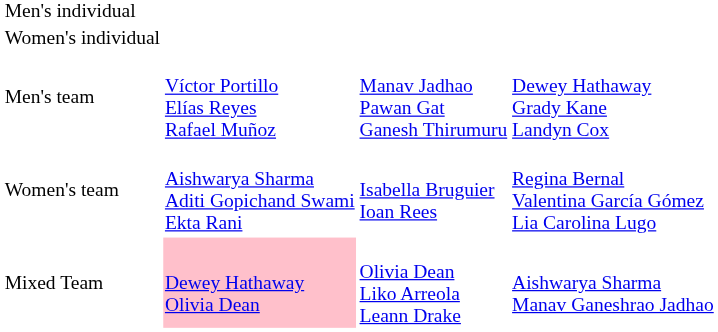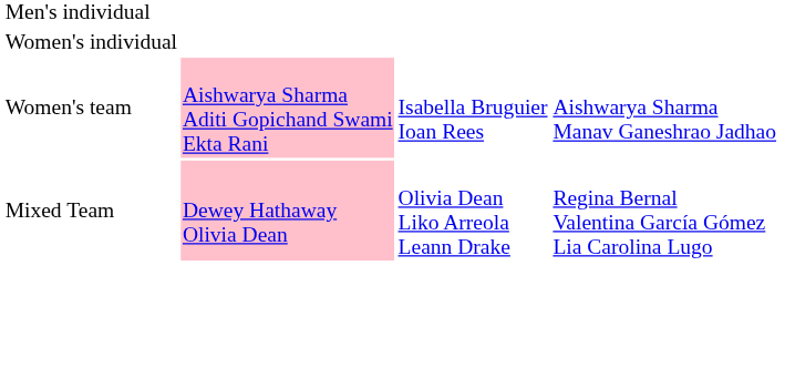- row: Men's team | Víctor Portillo Elías Reyes Rafael Muñoz | Manav Jadhao Pawan Gat Ganesh Thirumuru | Dewey Hathaway Grady Kane Landyn Cox
Women's team | column 2: no background -> pink background
Women's team | column 4: Regina Bernal Valentina García Gómez Lia Carolina Lugo -> Aishwarya Sharma Manav Ganeshrao Jadhao
Mixed Team | column 4: Aishwarya Sharma Manav Ganeshrao Jadhao -> Regina Bernal Valentina García Gómez Lia Carolina Lugo
